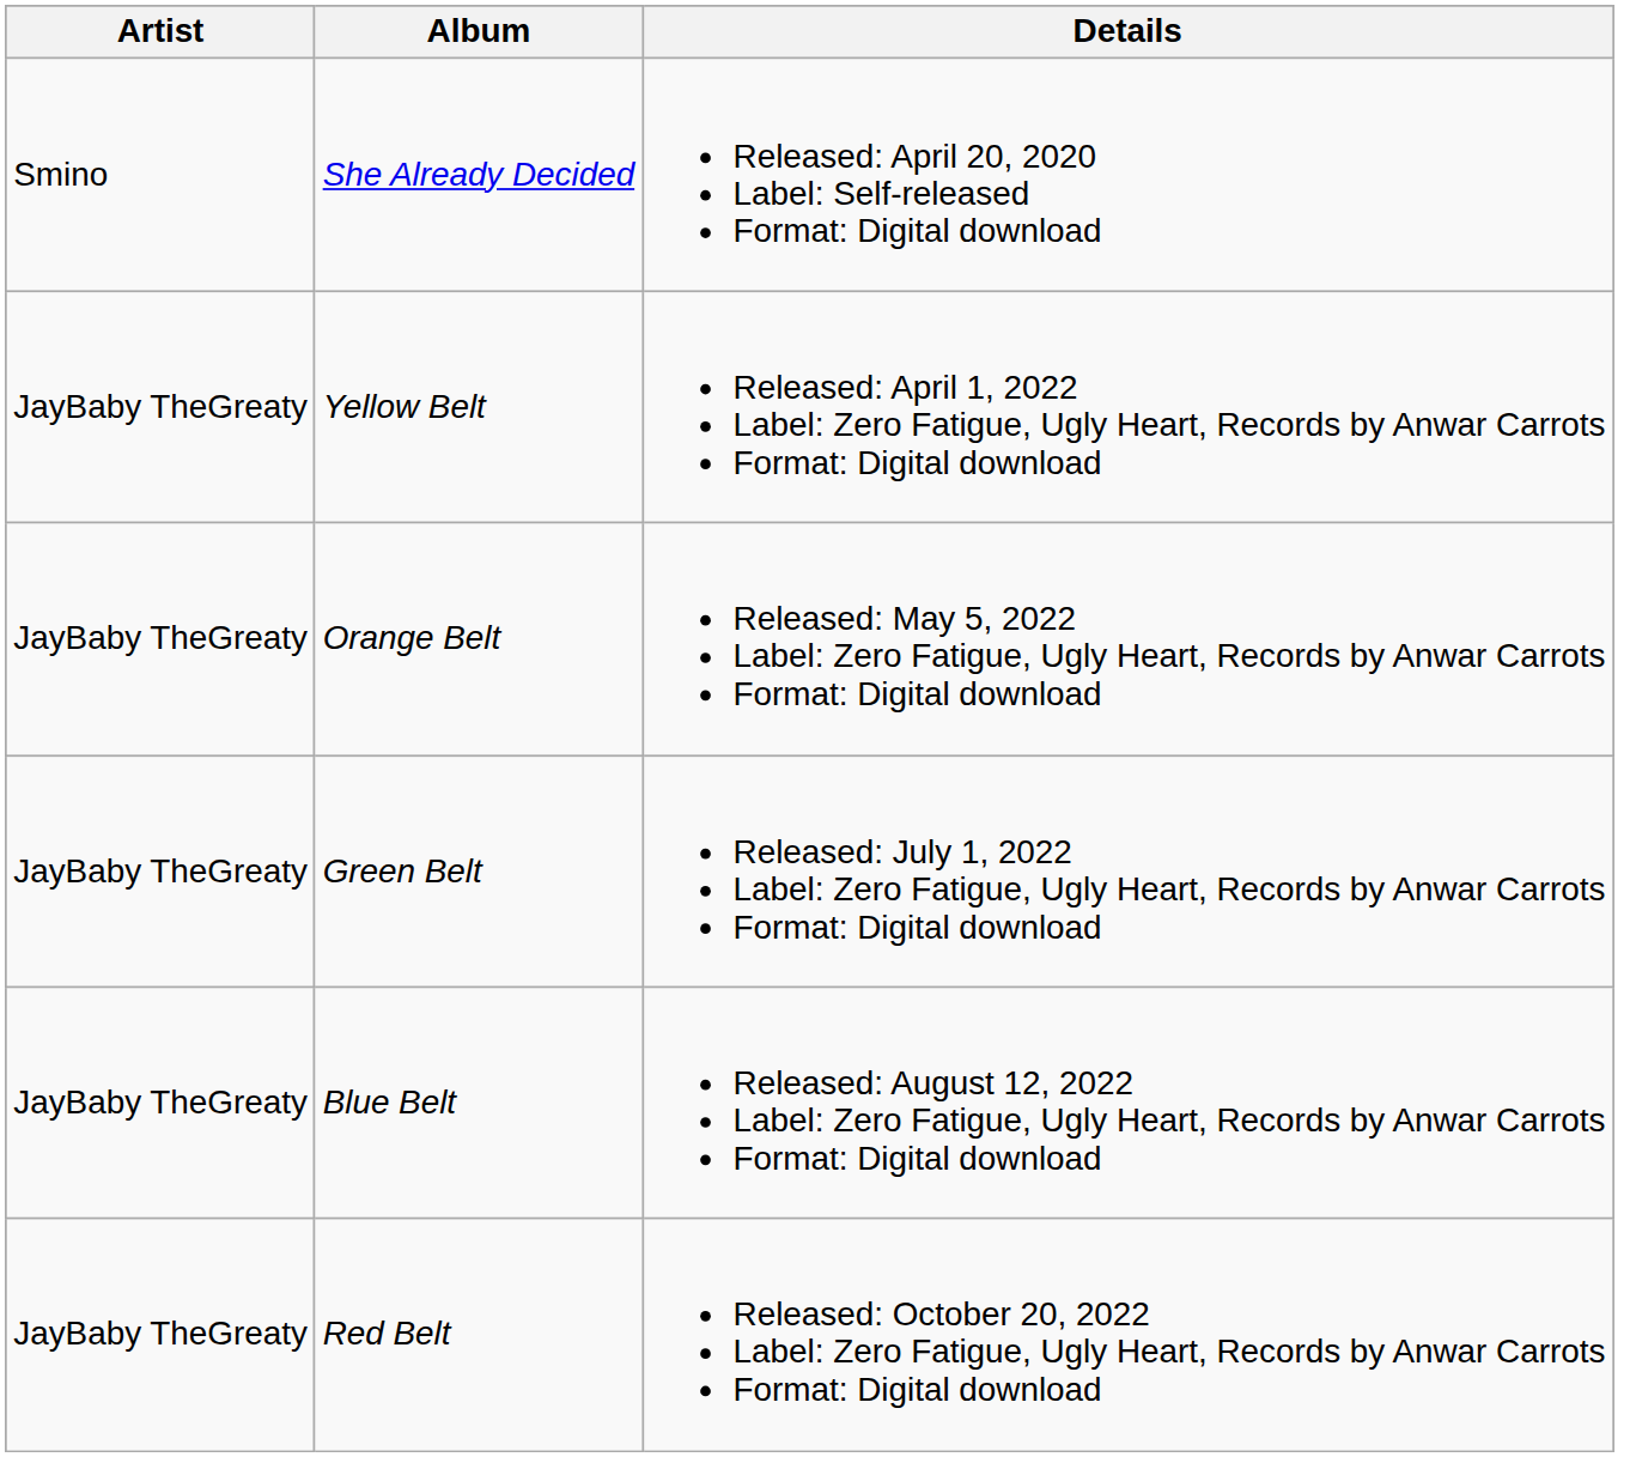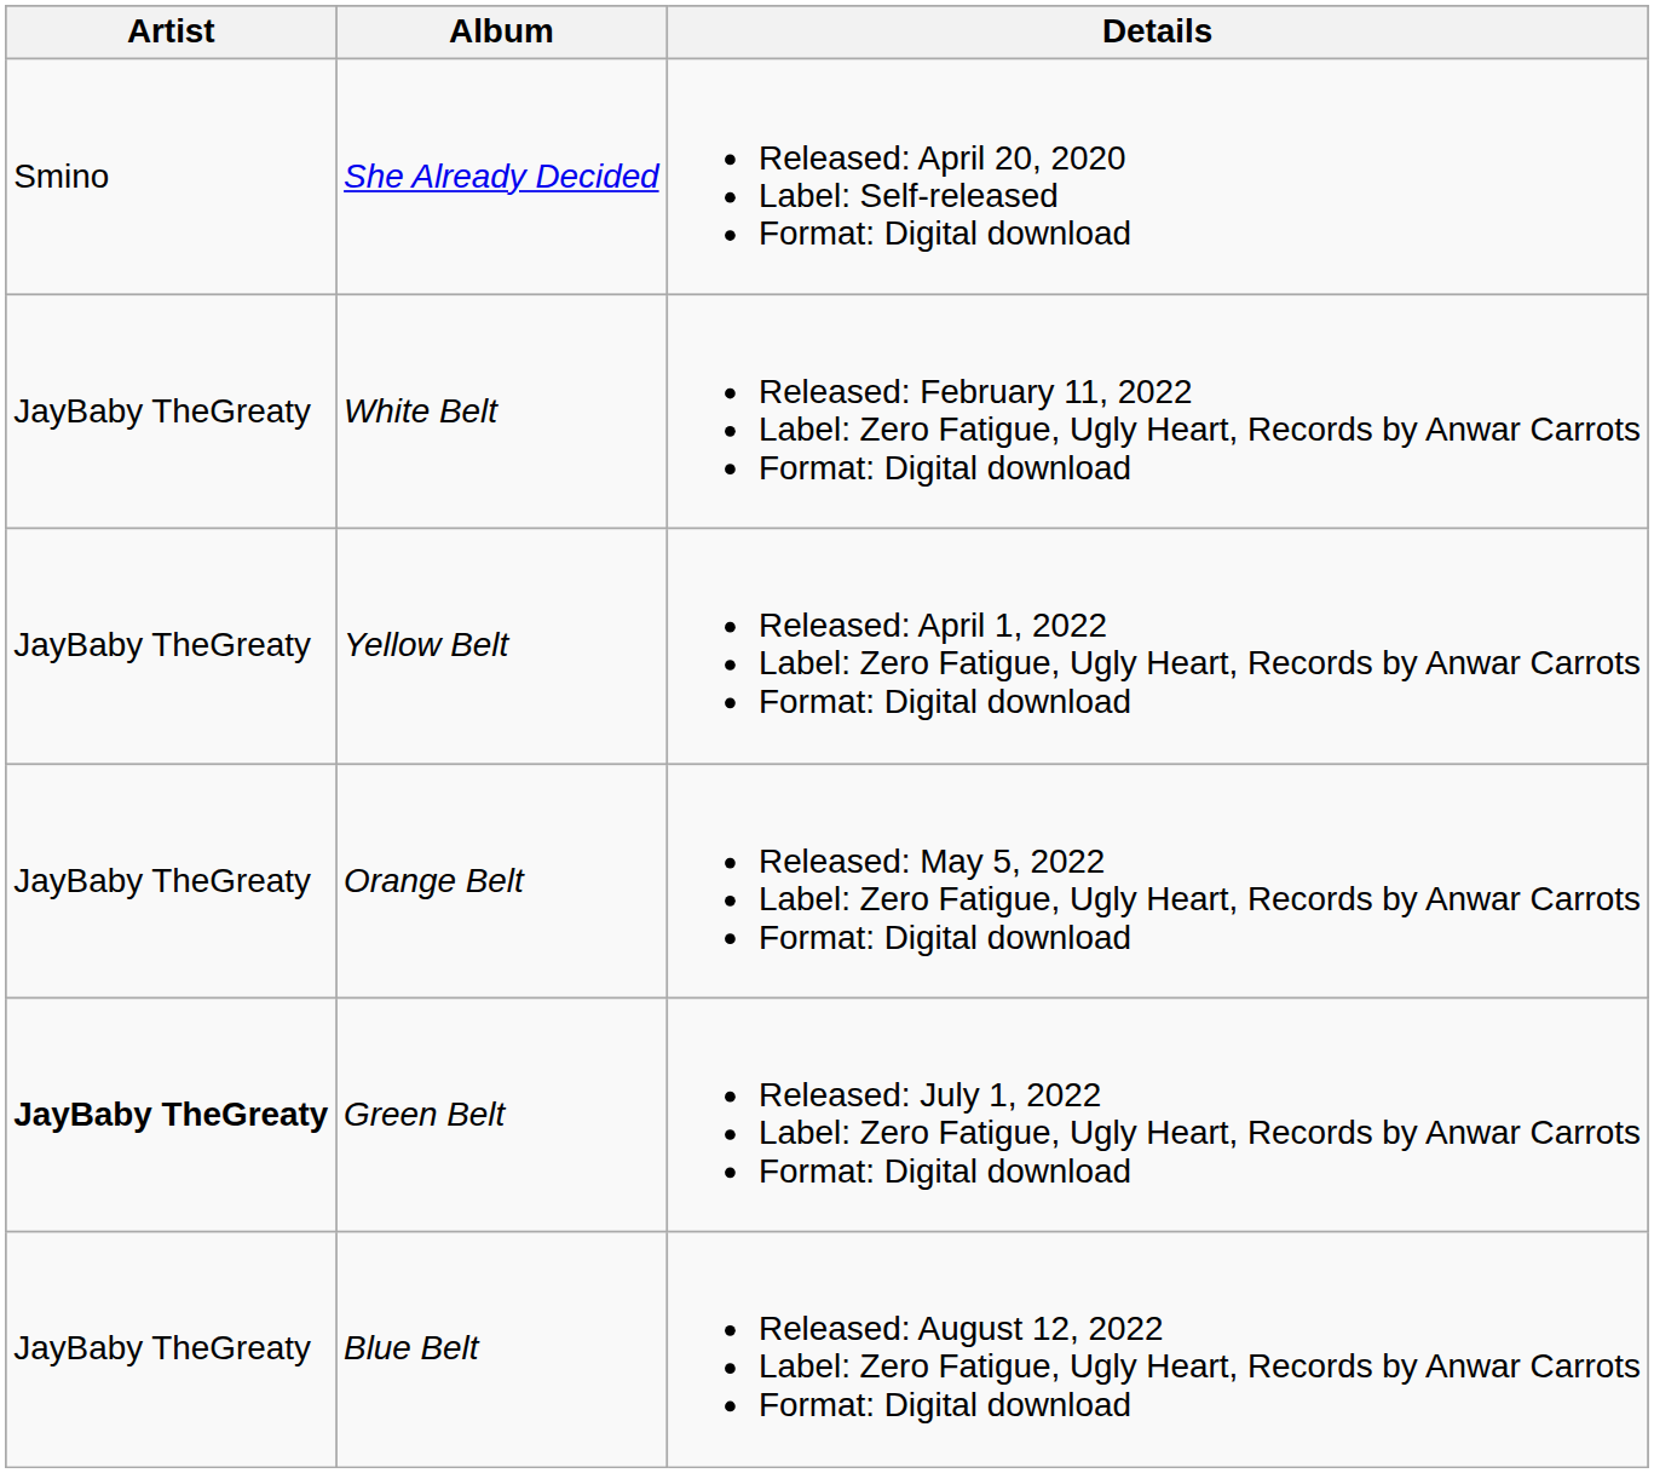+ row: JayBaby TheGreaty | White Belt | Released: February 11, 2022 Label: Zero Fatigue, Ugly Heart, Records by Anwar Carrots Format: Digital download
Green Belt | Artist: normal -> bold
- row: JayBaby TheGreaty | Red Belt | Released: October 20, 2022 Label: Zero Fatigue, Ugly Heart, Records by Anwar Carrots Format: Digital download
